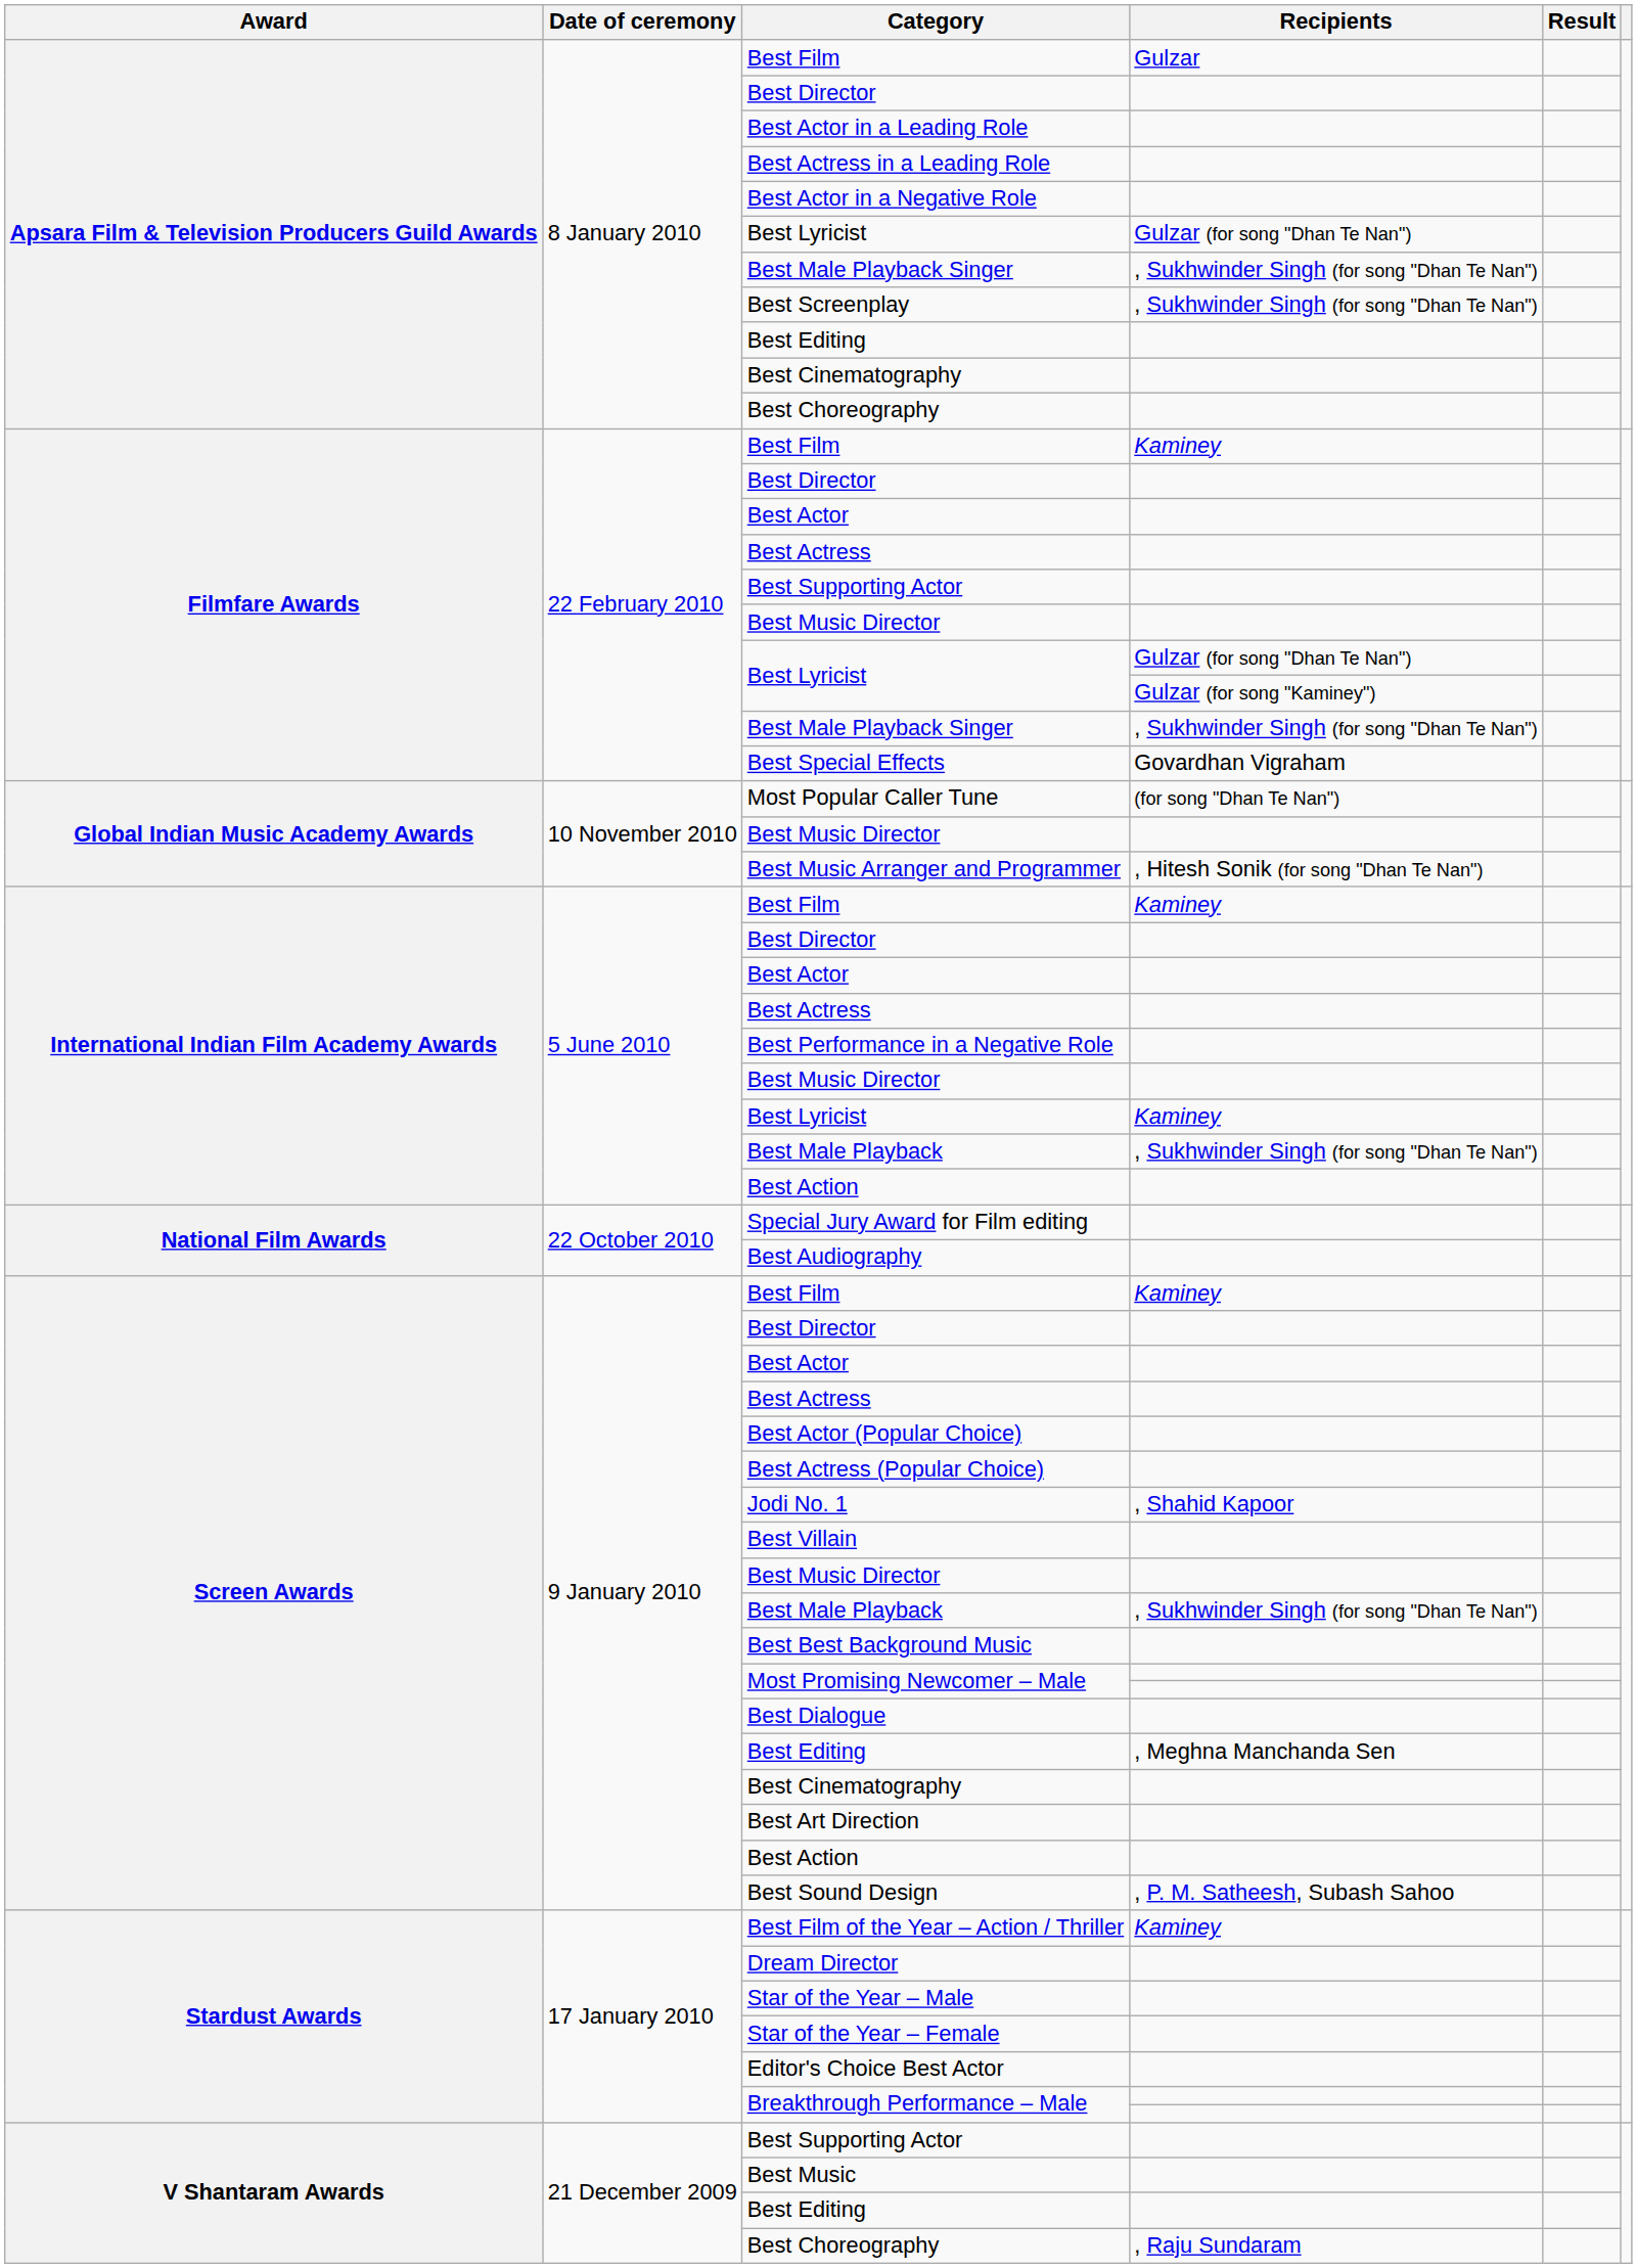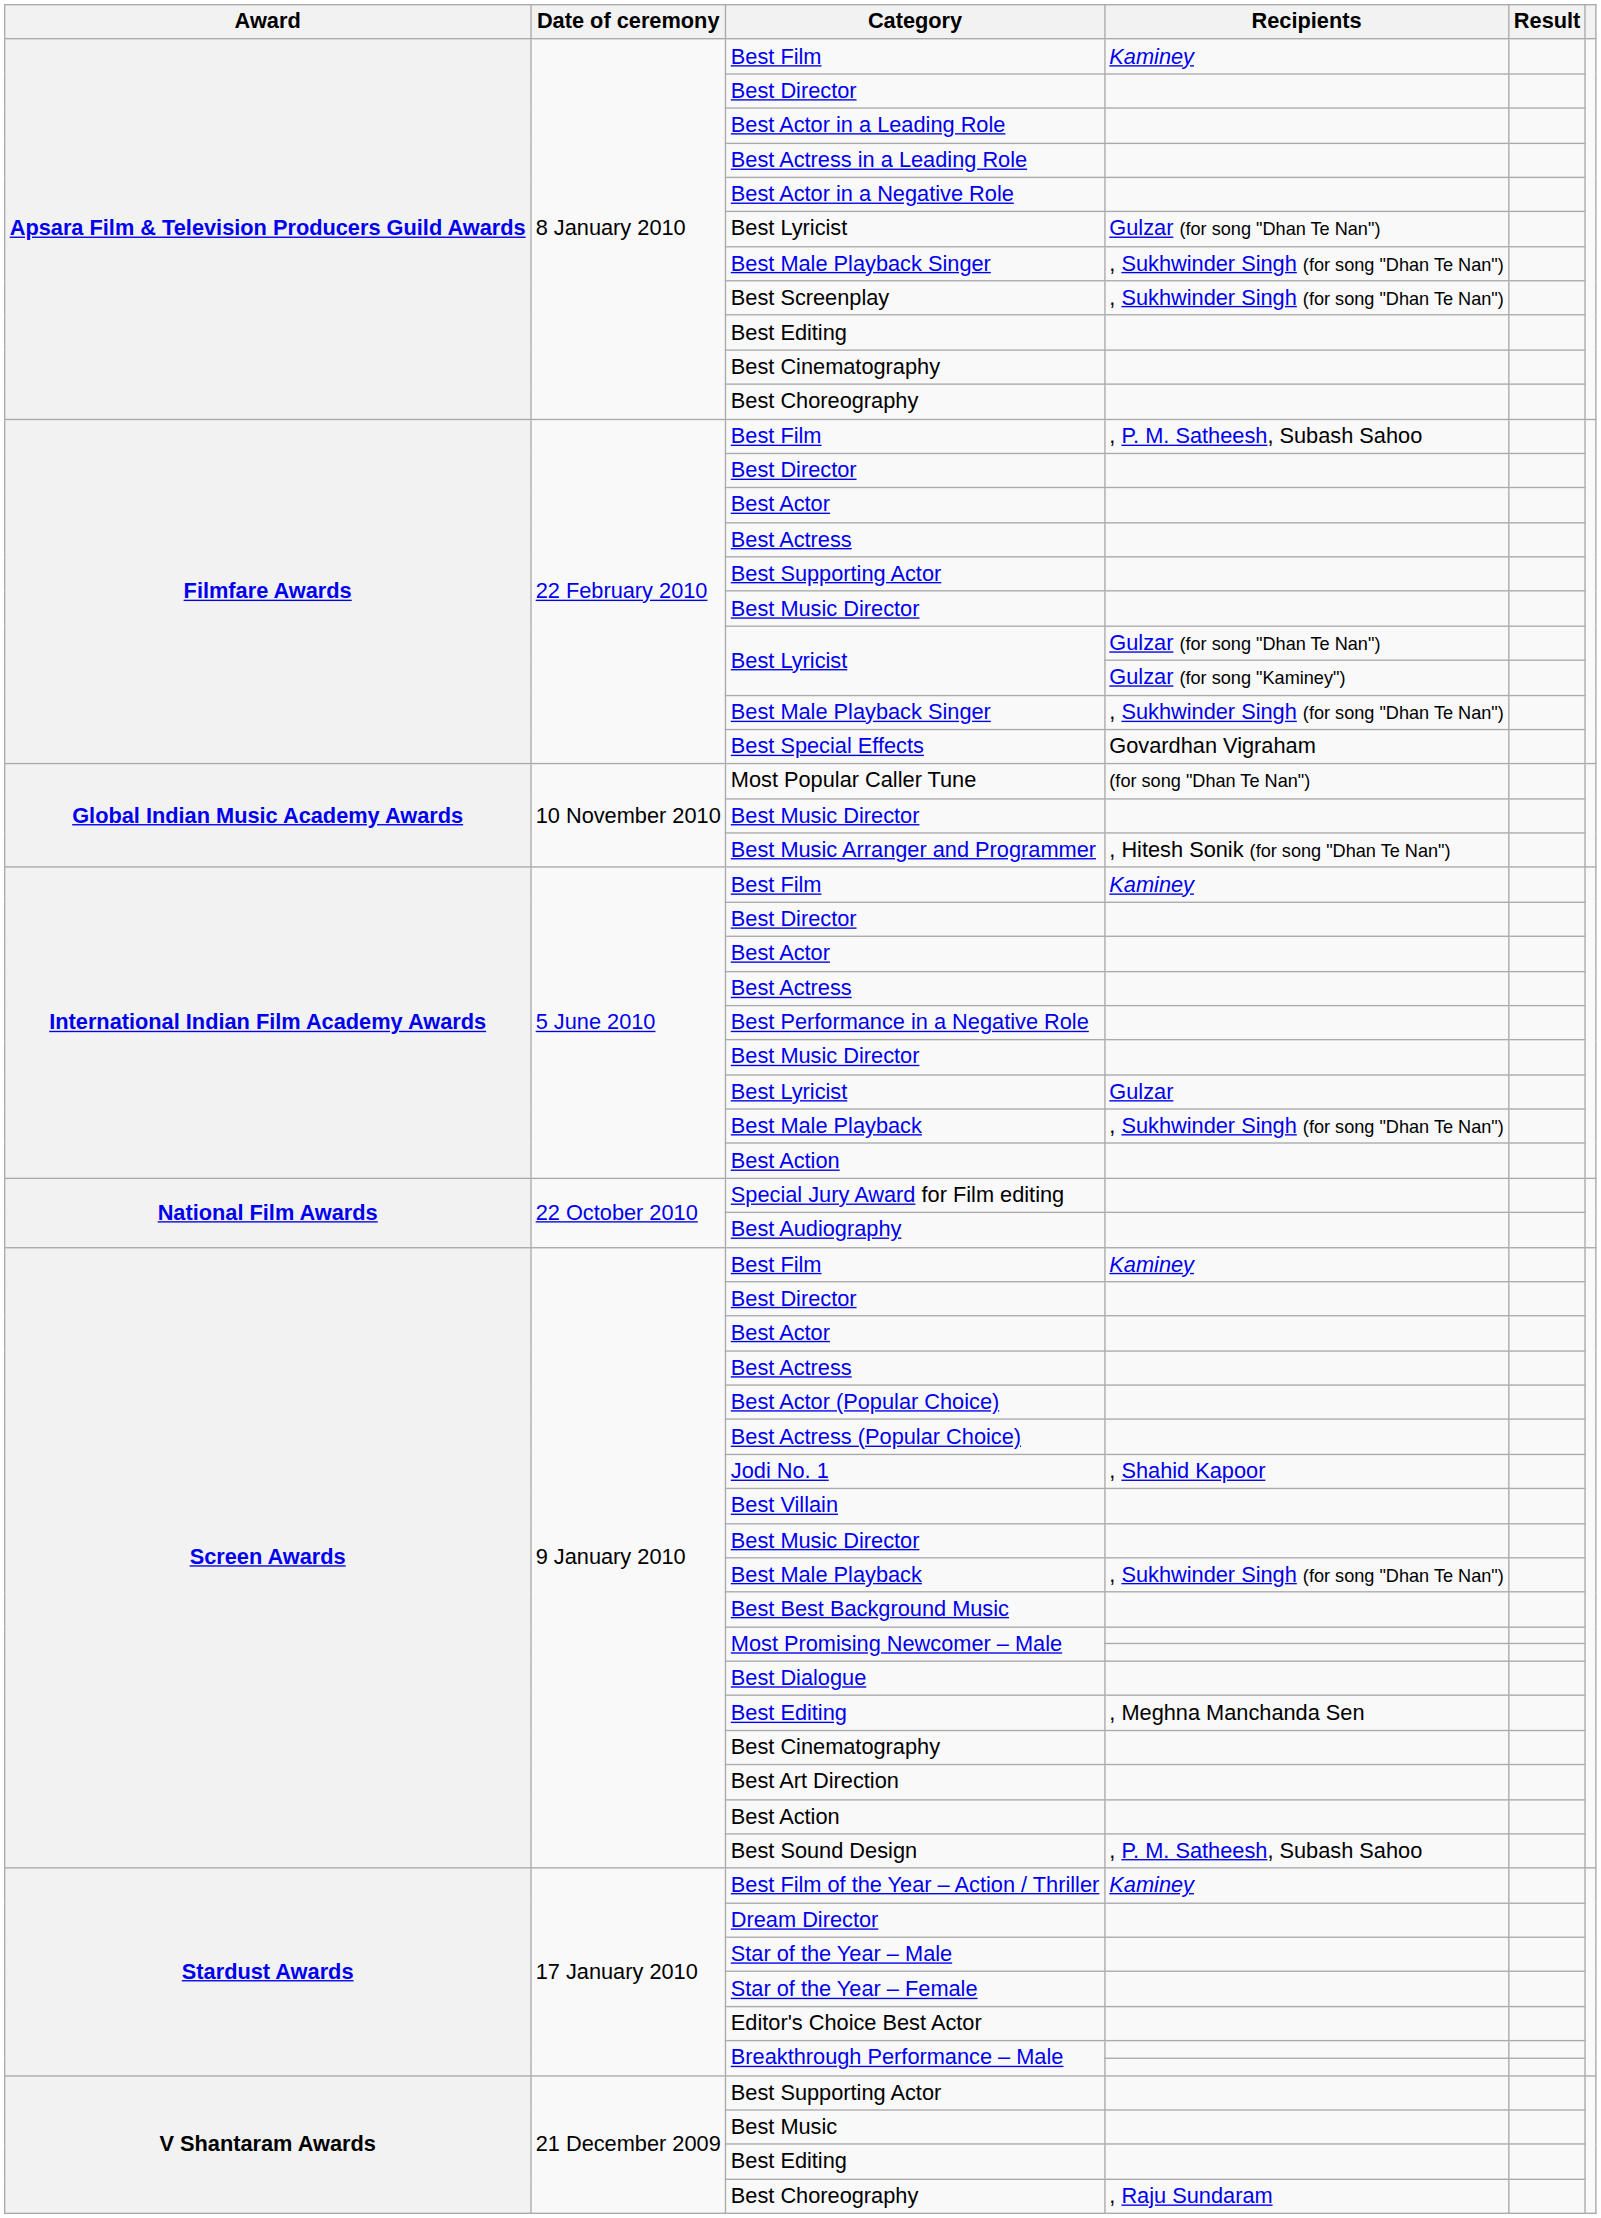Apsara Film & Television Producers Guild Awards / Best Film | Recipients: Gulzar -> Kaminey
Filmfare Awards / Best Film | Recipients: Kaminey -> , P. M. Satheesh, Subash Sahoo
International Indian Film Academy Awards / Best Lyricist | Recipients: Kaminey -> Gulzar
